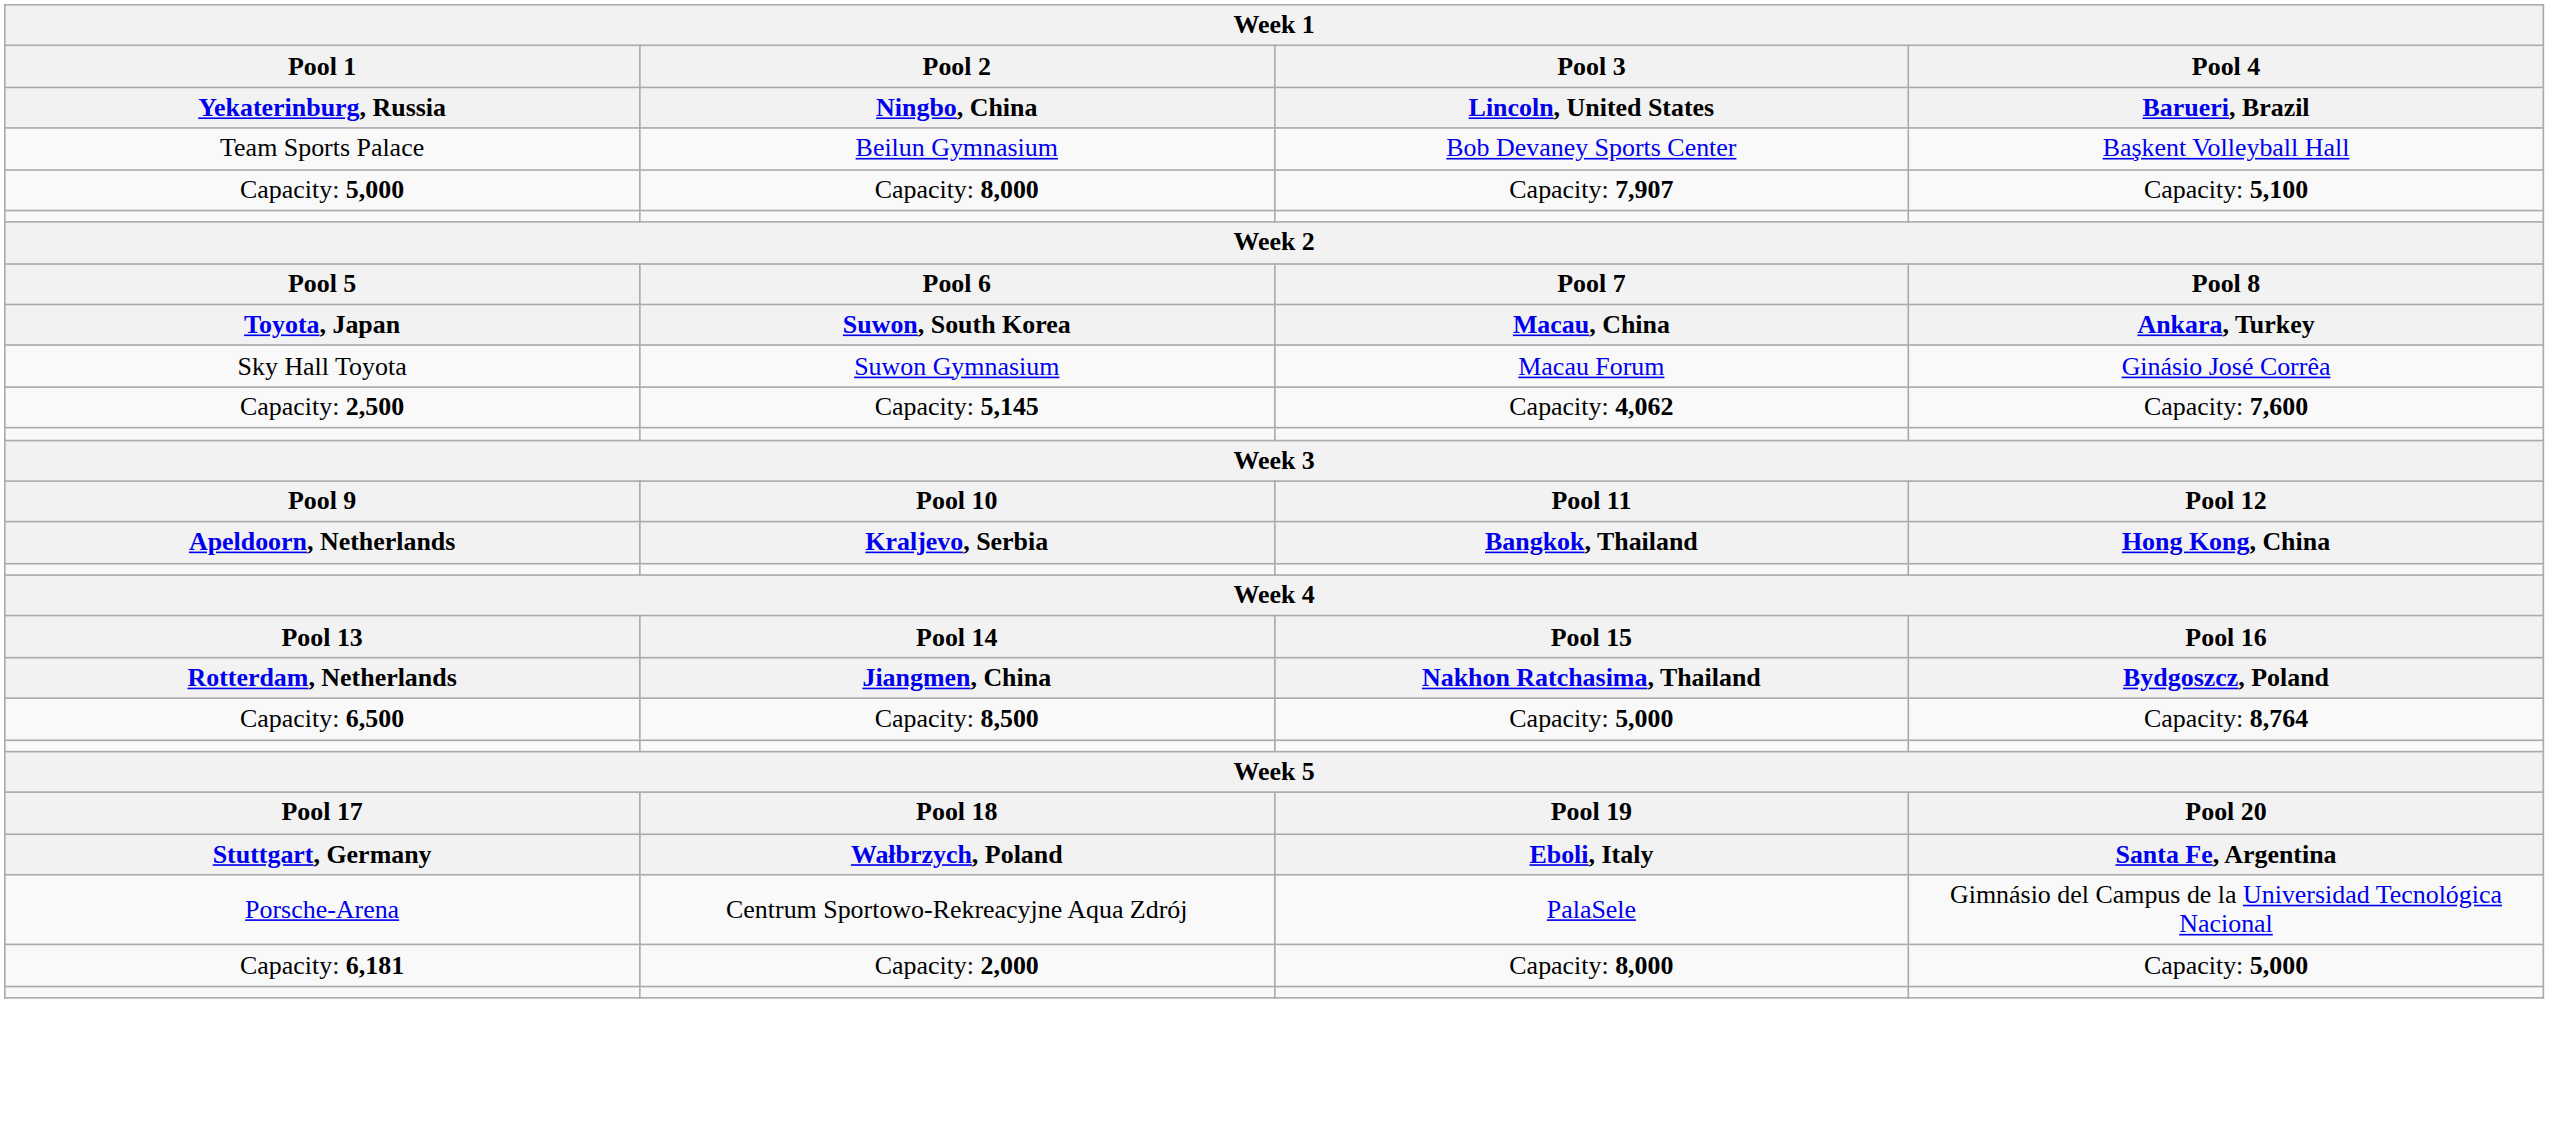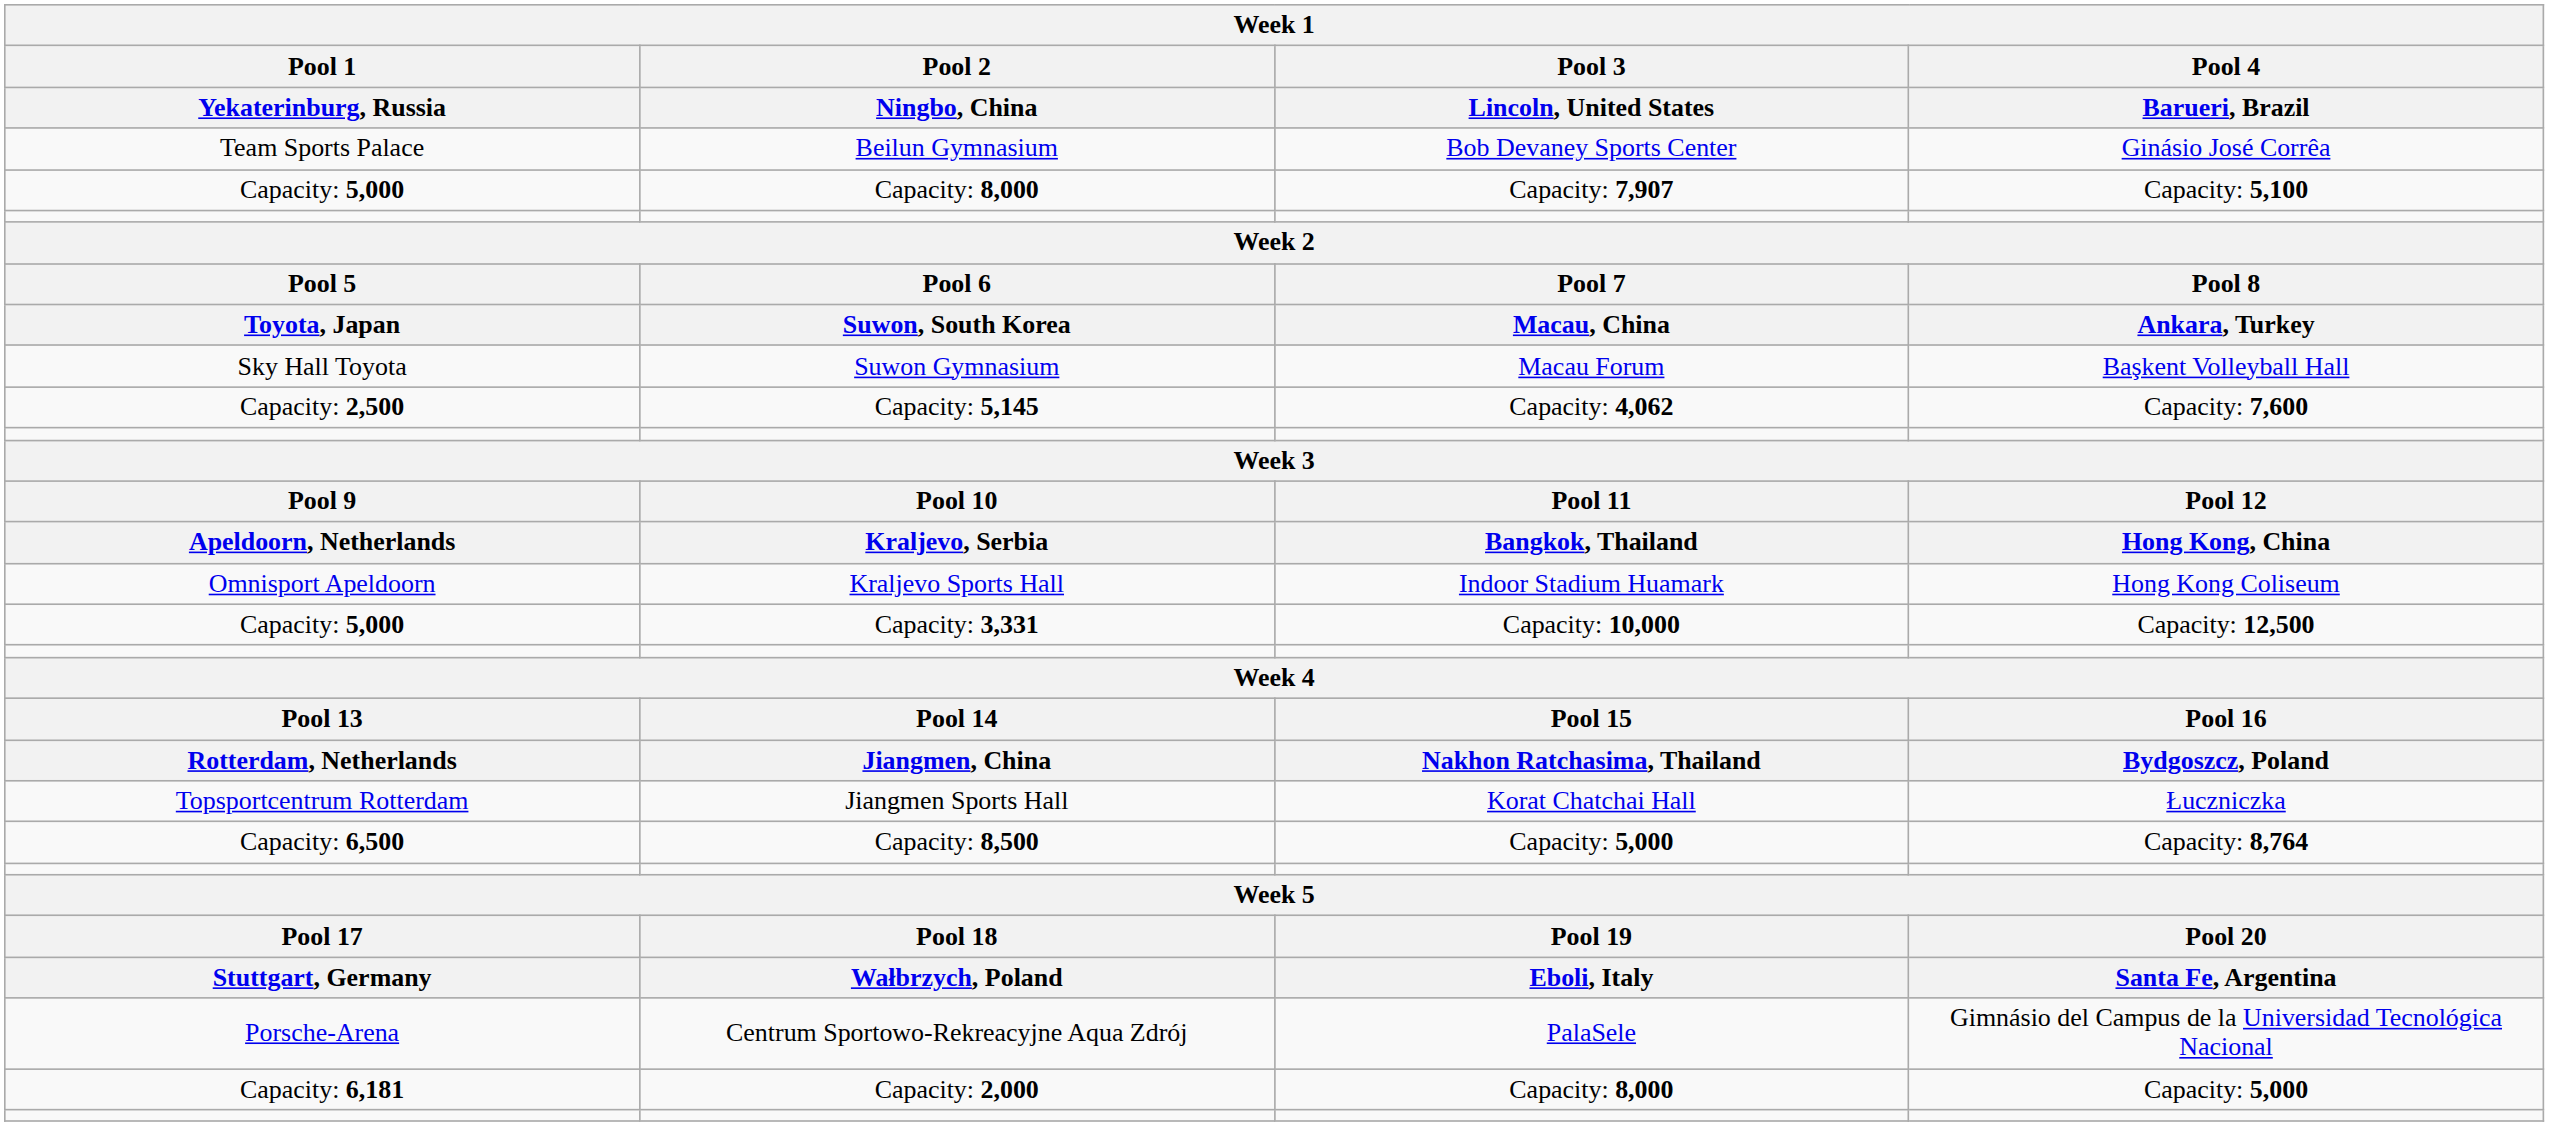Beilun Gymnasium | Pool 4 / Barueri, Brazil: Başkent Volleyball Hall -> Ginásio José Corrêa
Suwon Gymnasium | Pool 4 / Barueri, Brazil: Ginásio José Corrêa -> Başkent Volleyball Hall
+ row: Omnisport Apeldoorn | Kraljevo Sports Hall | Indoor Stadium Huamark | Hong Kong Coliseum
+ row: Capacity: 5,000 | Capacity: 3,331 | Capacity: 10,000 | Capacity: 12,500
+ row: Topsportcentrum Rotterdam | Jiangmen Sports Hall | Korat Chatchai Hall | Łuczniczka
